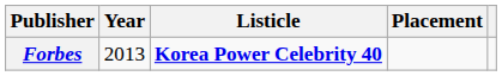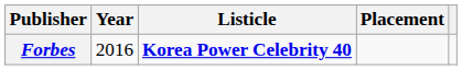Forbes | Year: 2013 -> 2016
